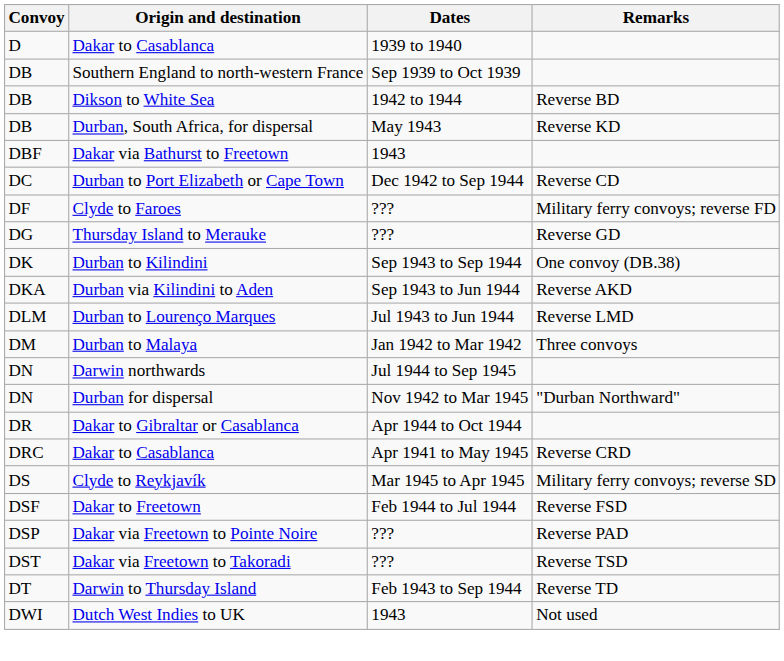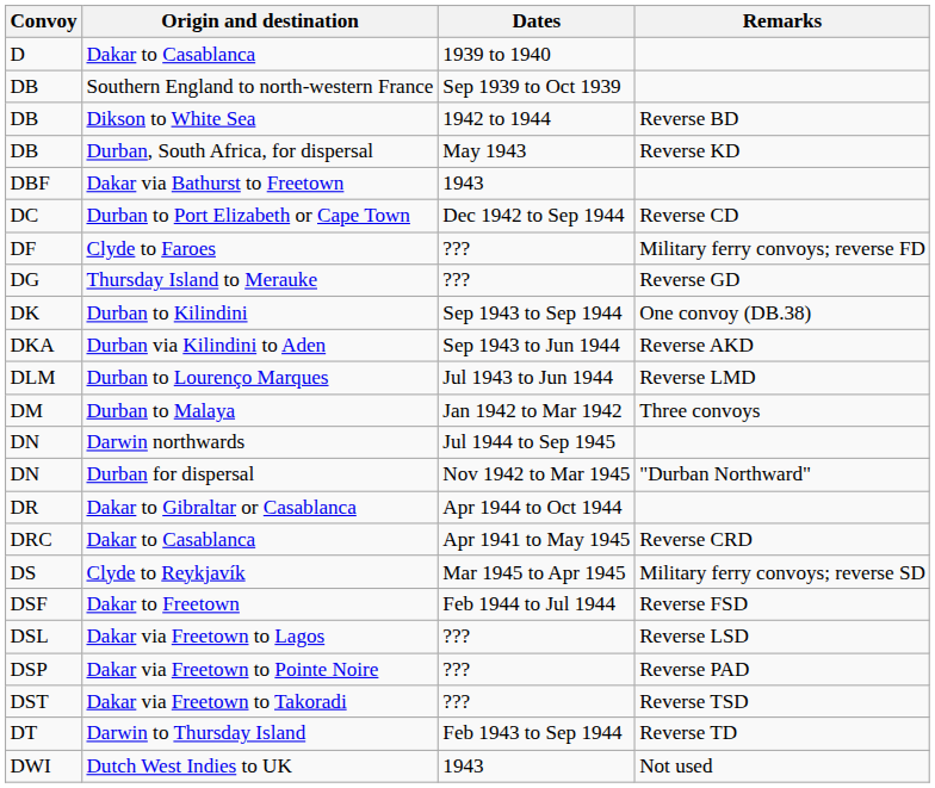+ row: DSL | Dakar via Freetown to Lagos | ??? | Reverse LSD
